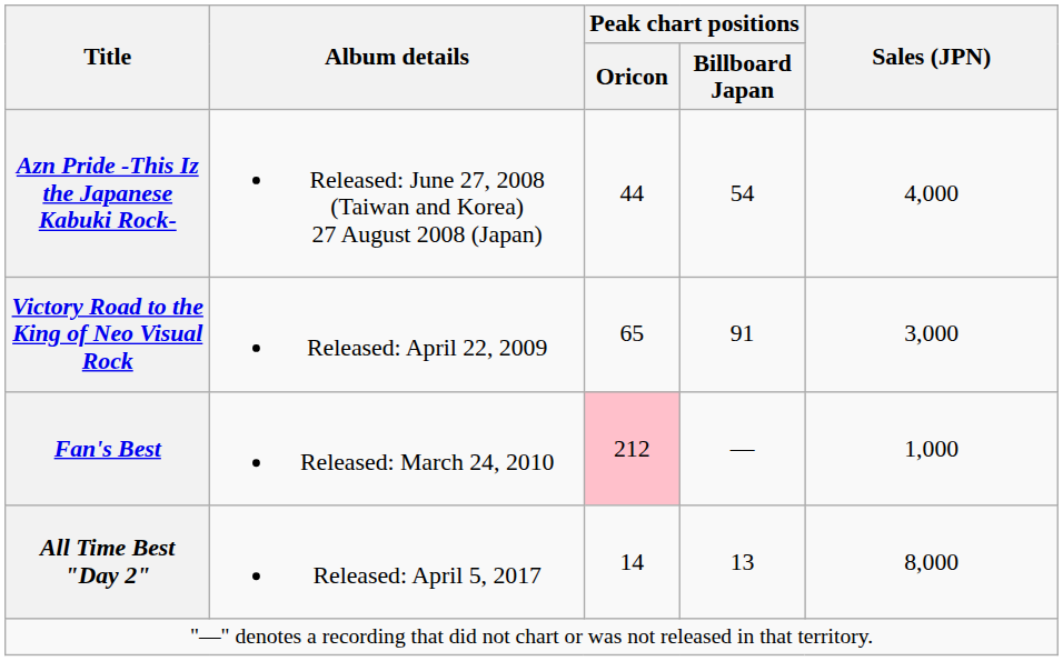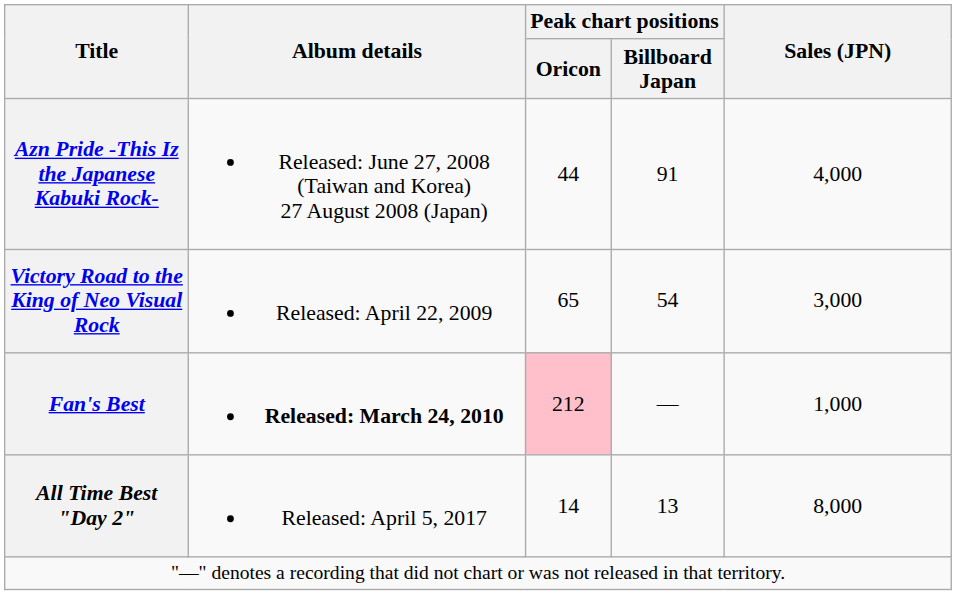Azn Pride -This Iz the Japanese Kabuki Rock- | Peak chart positions / Billboard Japan: 54 -> 91
Victory Road to the King of Neo Visual Rock | Peak chart positions / Billboard Japan: 91 -> 54
Fan's Best | Album details: normal -> bold
